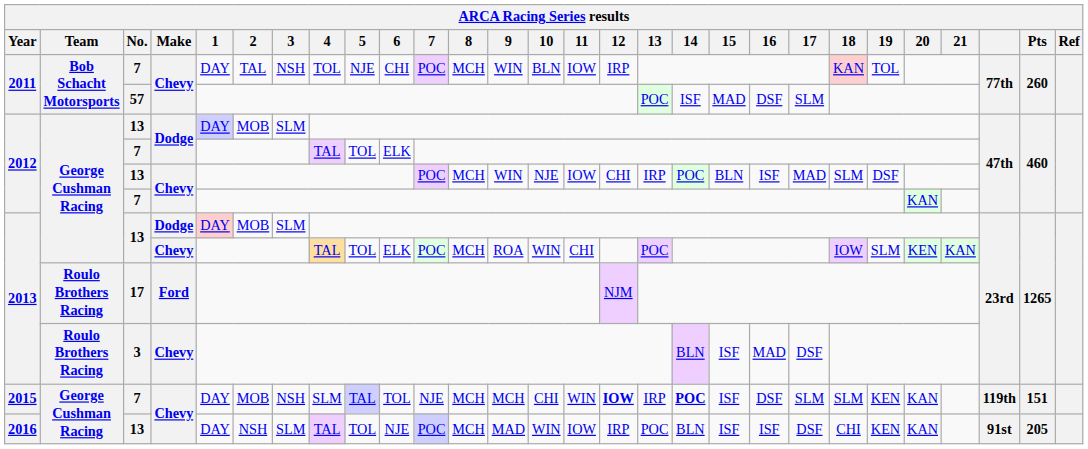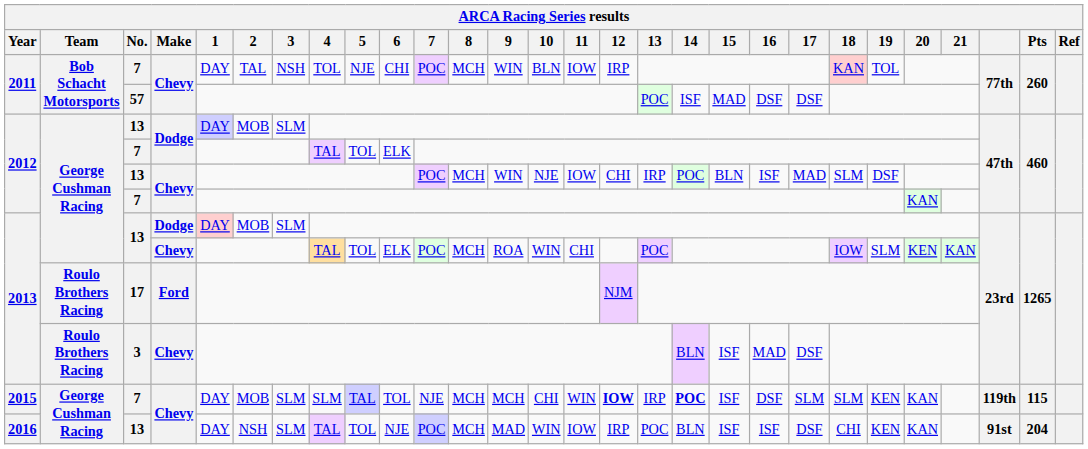2011 / 57 | 17: SLM -> DSF
2015 | 3: NSH -> SLM
2015 | Pts: 151 -> 115
2016 | Pts: 205 -> 204
